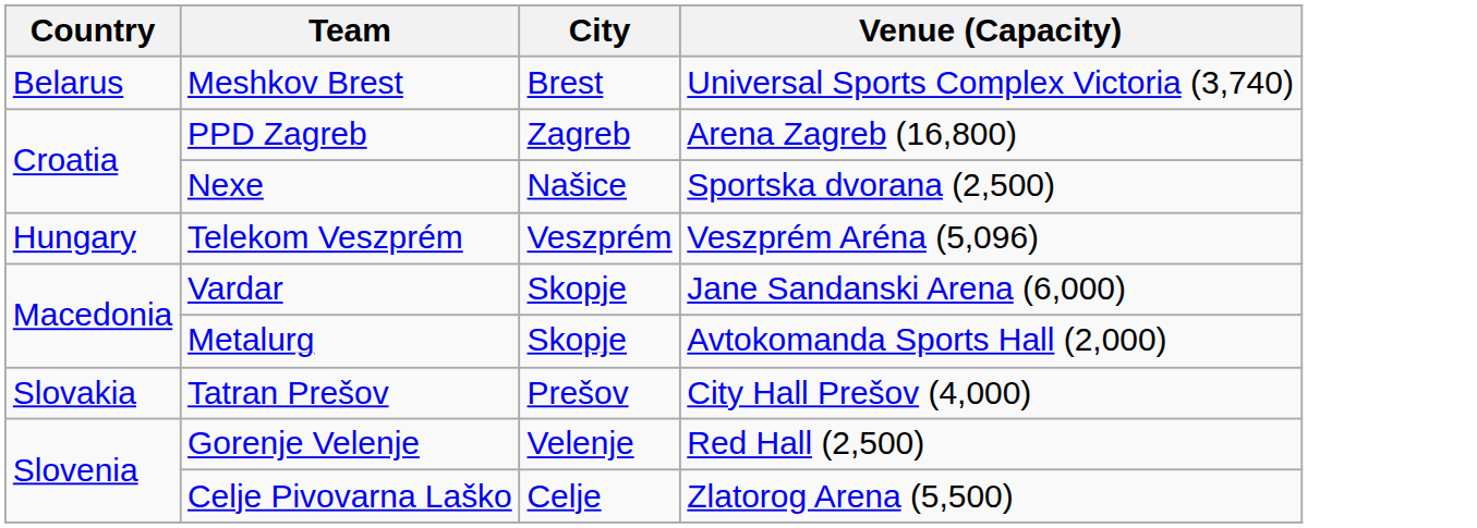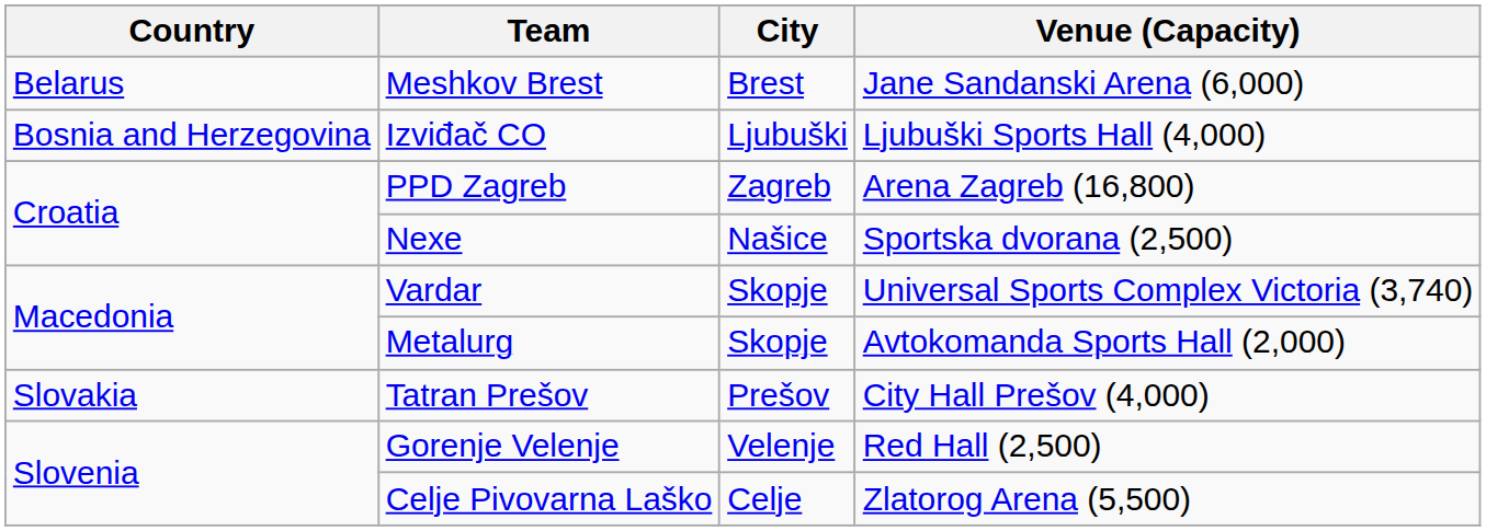Meshkov Brest | Venue (Capacity): Universal Sports Complex Victoria (3,740) -> Jane Sandanski Arena (6,000)
+ row: Bosnia and Herzegovina | Izviđač CO | Ljubuški | Ljubuški Sports Hall (4,000)
- row: Hungary | Telekom Veszprém | Veszprém | Veszprém Aréna (5,096)
Vardar | Venue (Capacity): Jane Sandanski Arena (6,000) -> Universal Sports Complex Victoria (3,740)
